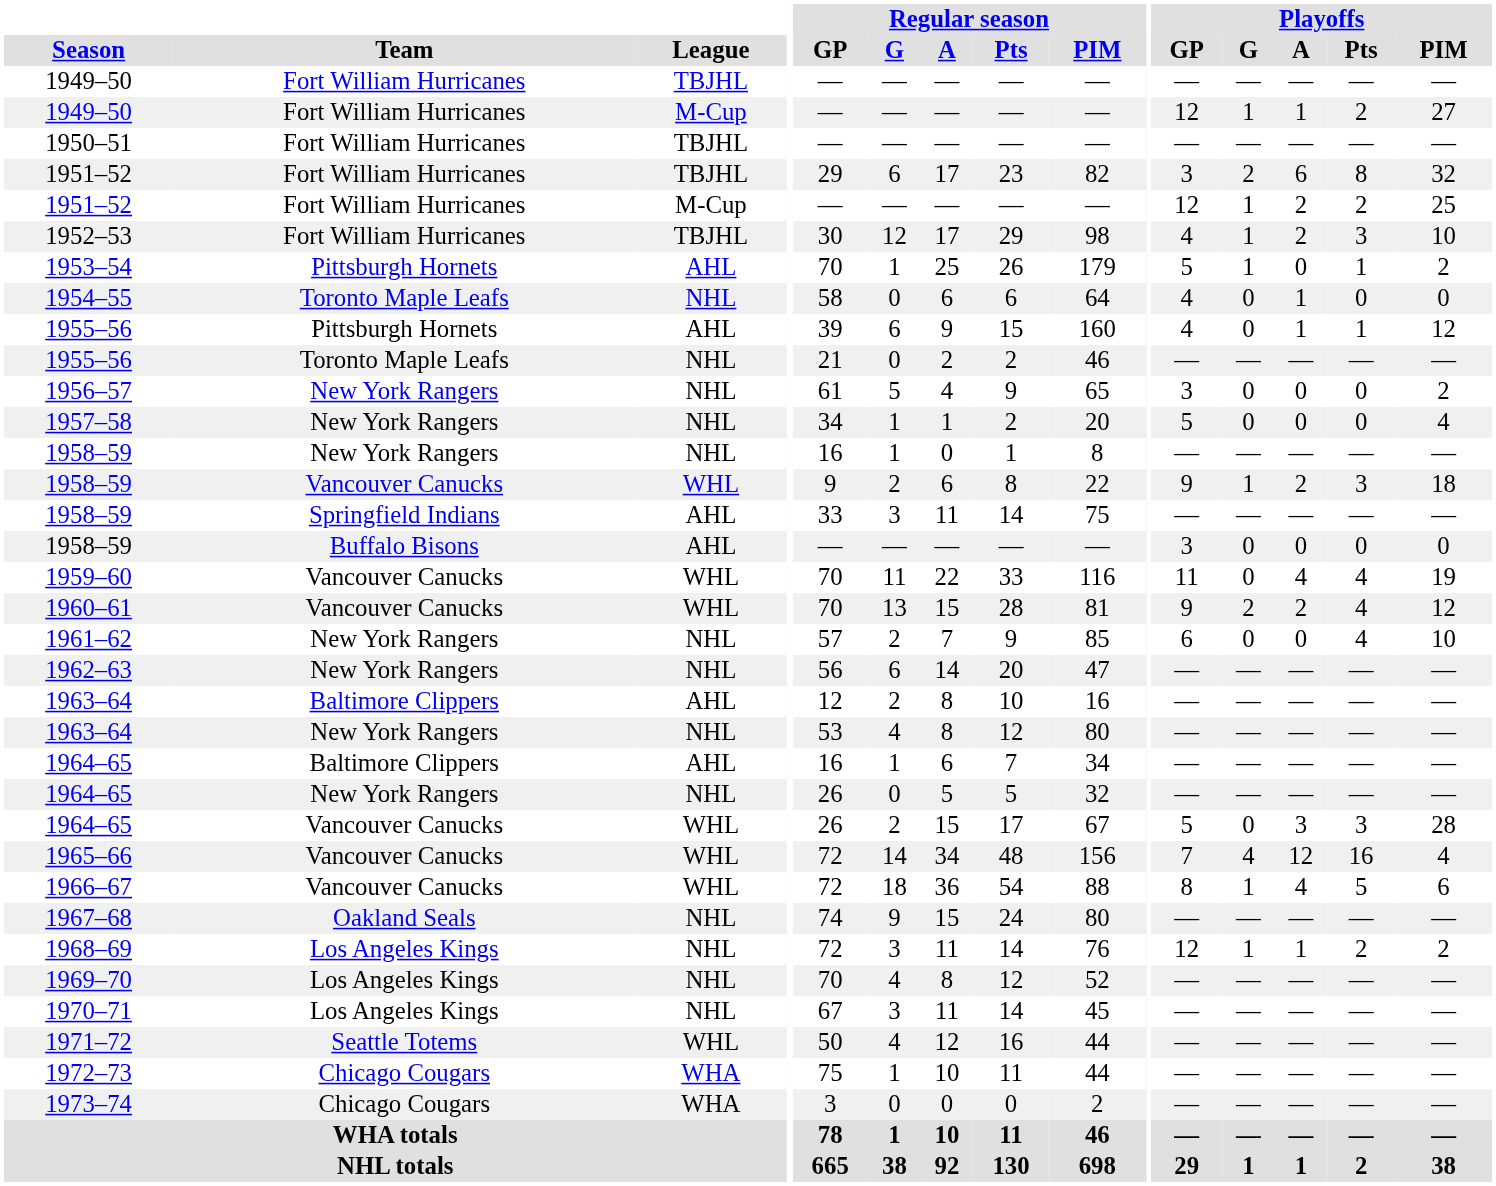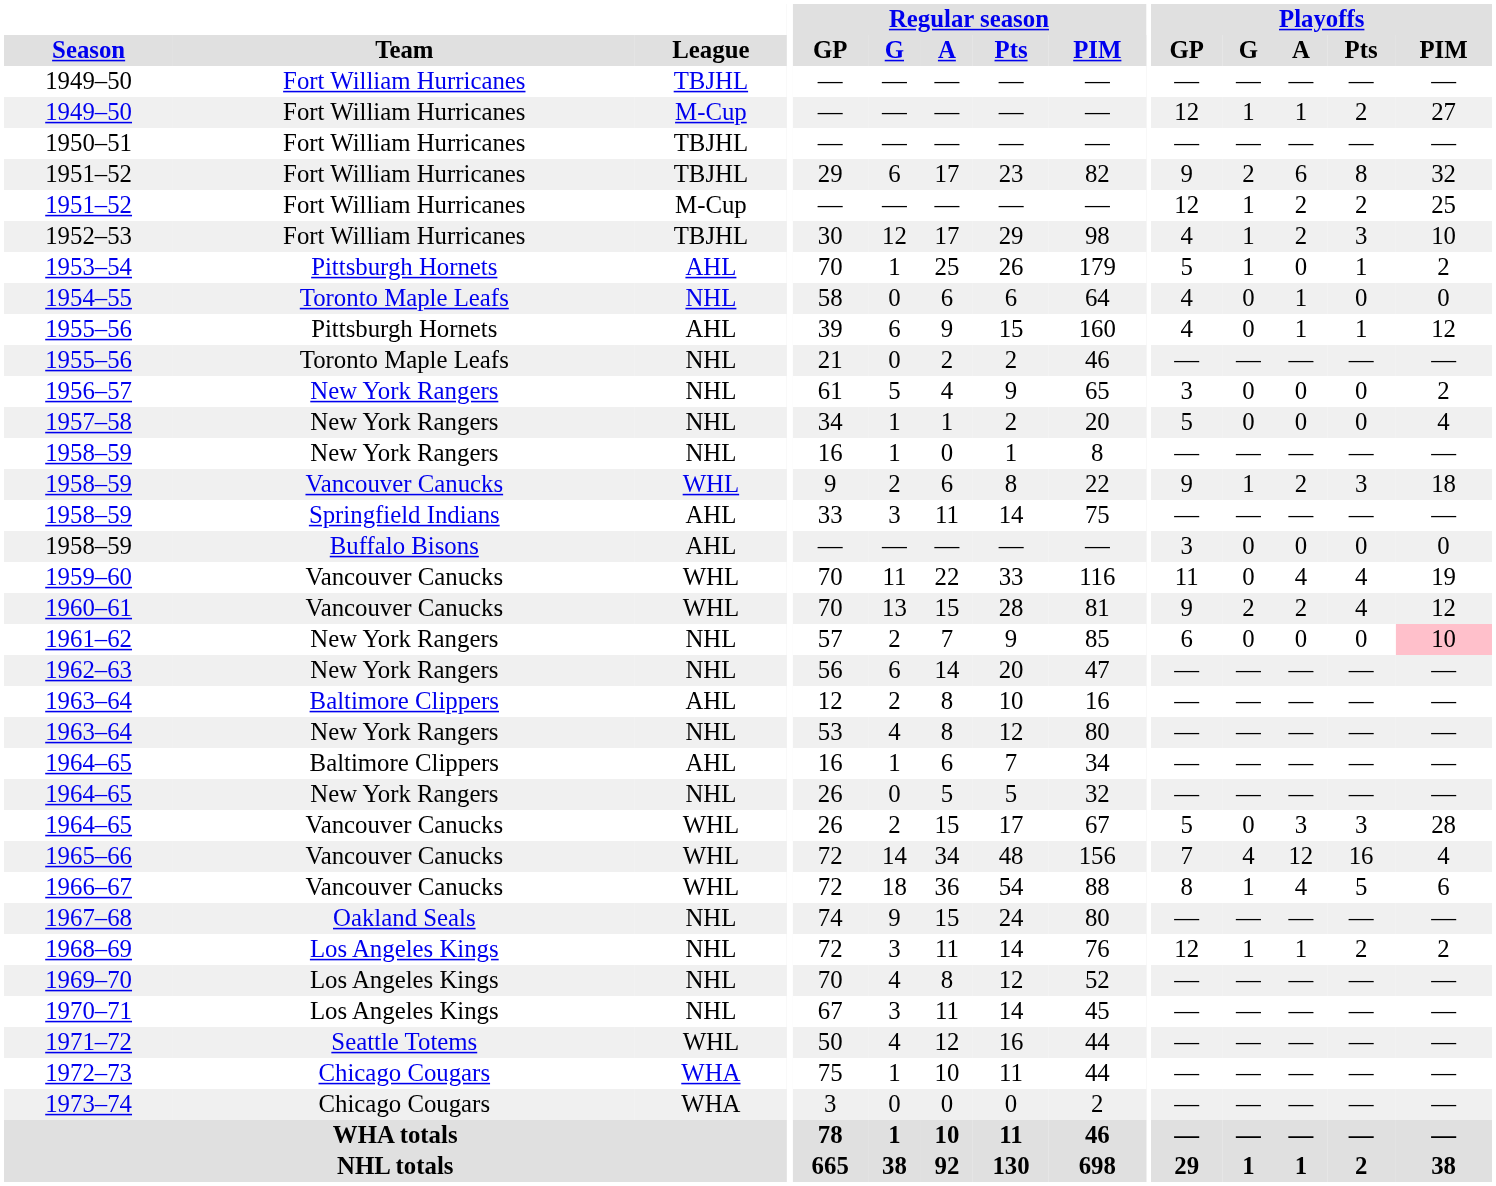1951–52 / TBJHL | Playoffs / GP: 3 -> 9
1961–62 | Playoffs / Pts: 4 -> 0
1961–62 | Playoffs / PIM: no background -> pink background
